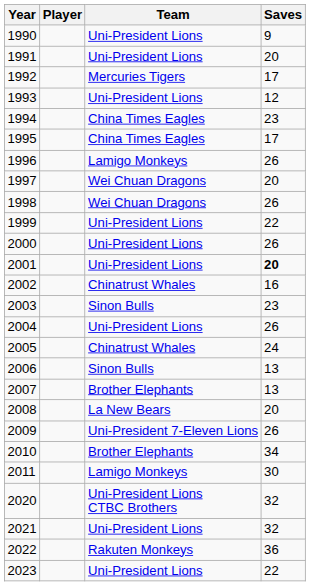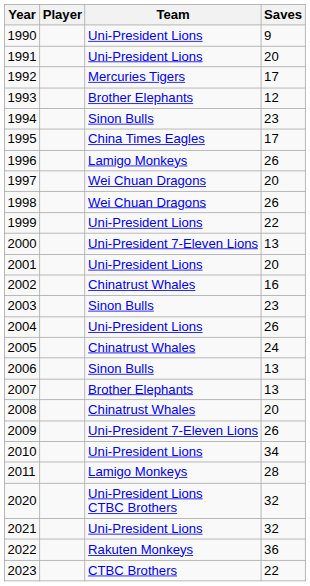1993 | Team: Uni-President Lions -> Brother Elephants
1994 | Team: China Times Eagles -> Sinon Bulls
2000 | Team: Uni-President Lions -> Uni-President 7-Eleven Lions
2000 | Saves: 26 -> 13
2001 | Saves: bold -> normal
2008 | Team: La New Bears -> Chinatrust Whales
2010 | Team: Brother Elephants -> Uni-President Lions
2011 | Saves: 30 -> 28
2023 | Team: Uni-President Lions -> CTBC Brothers
